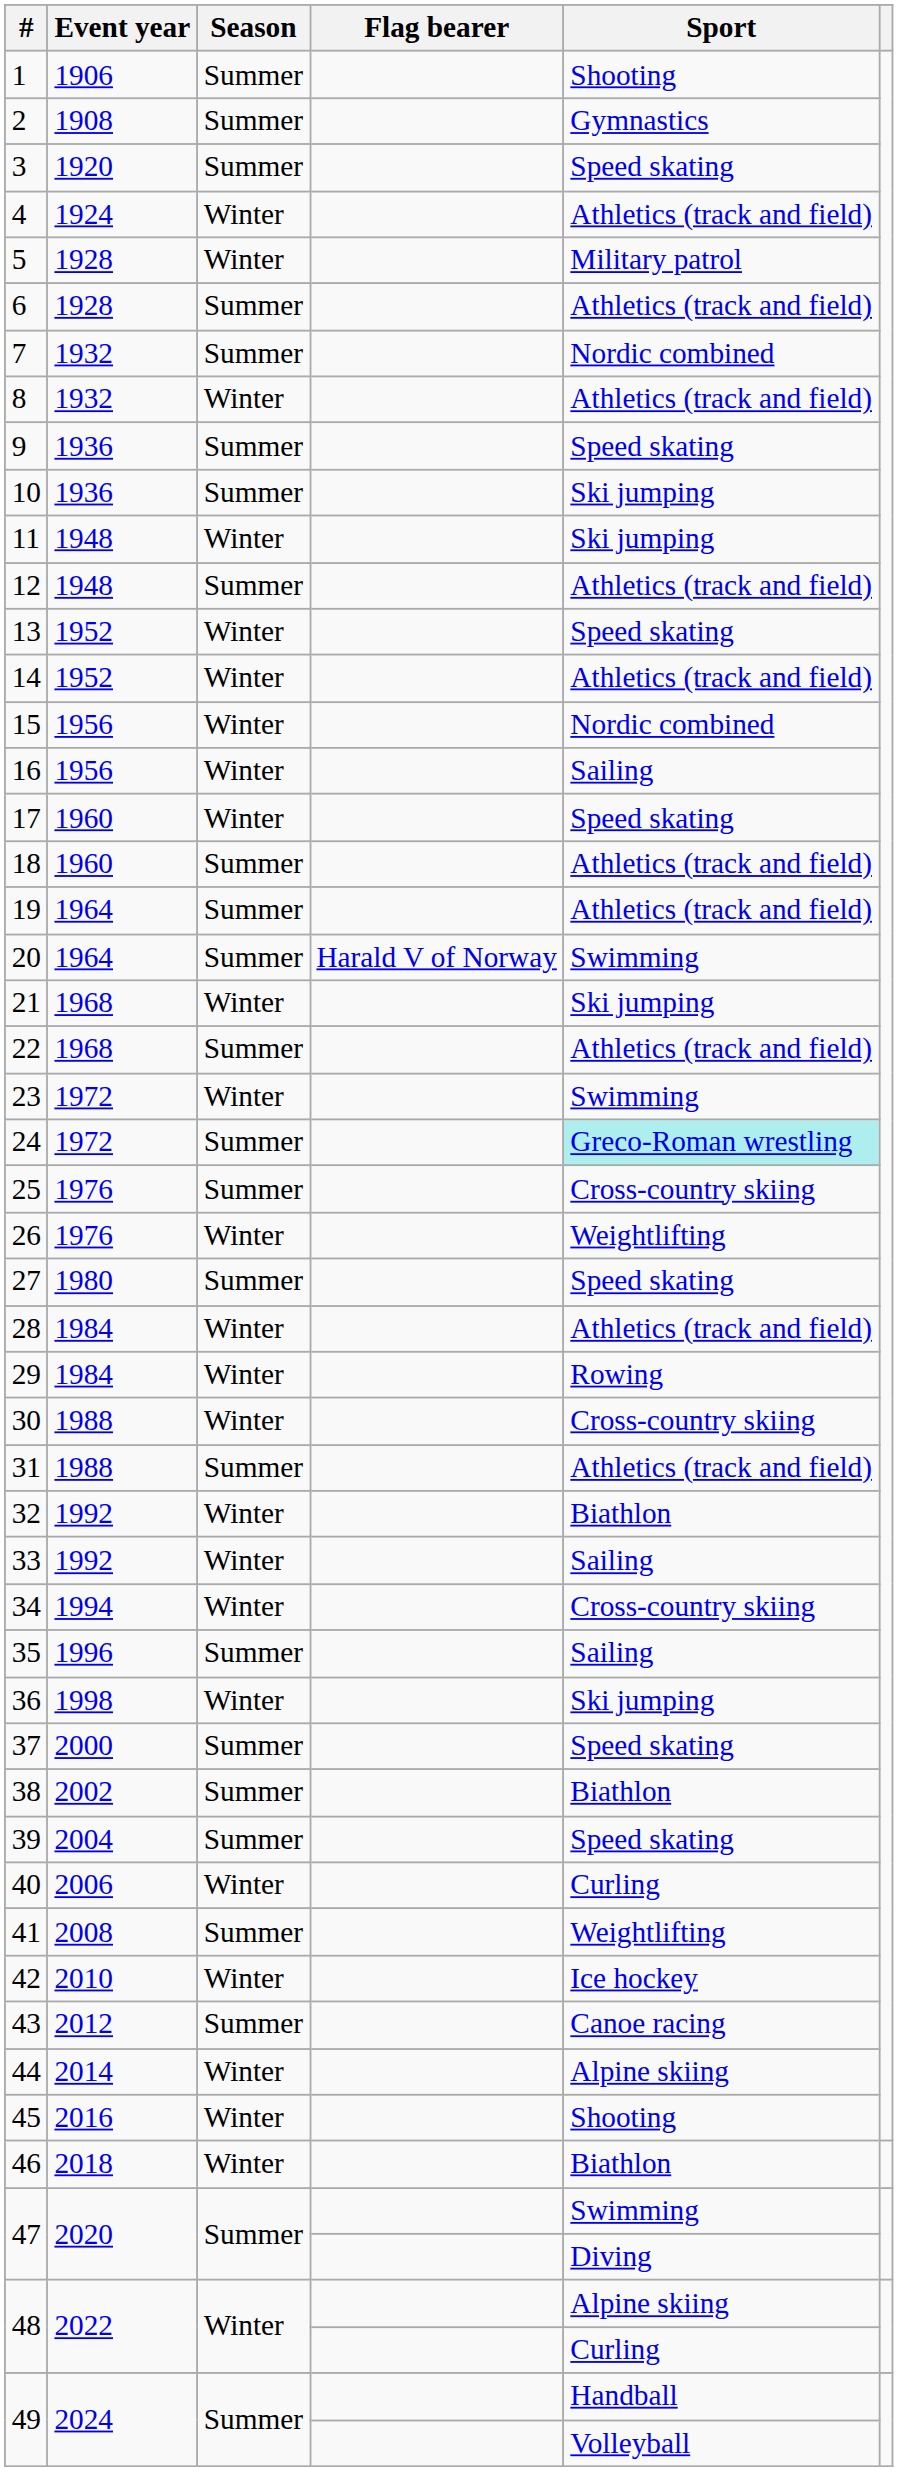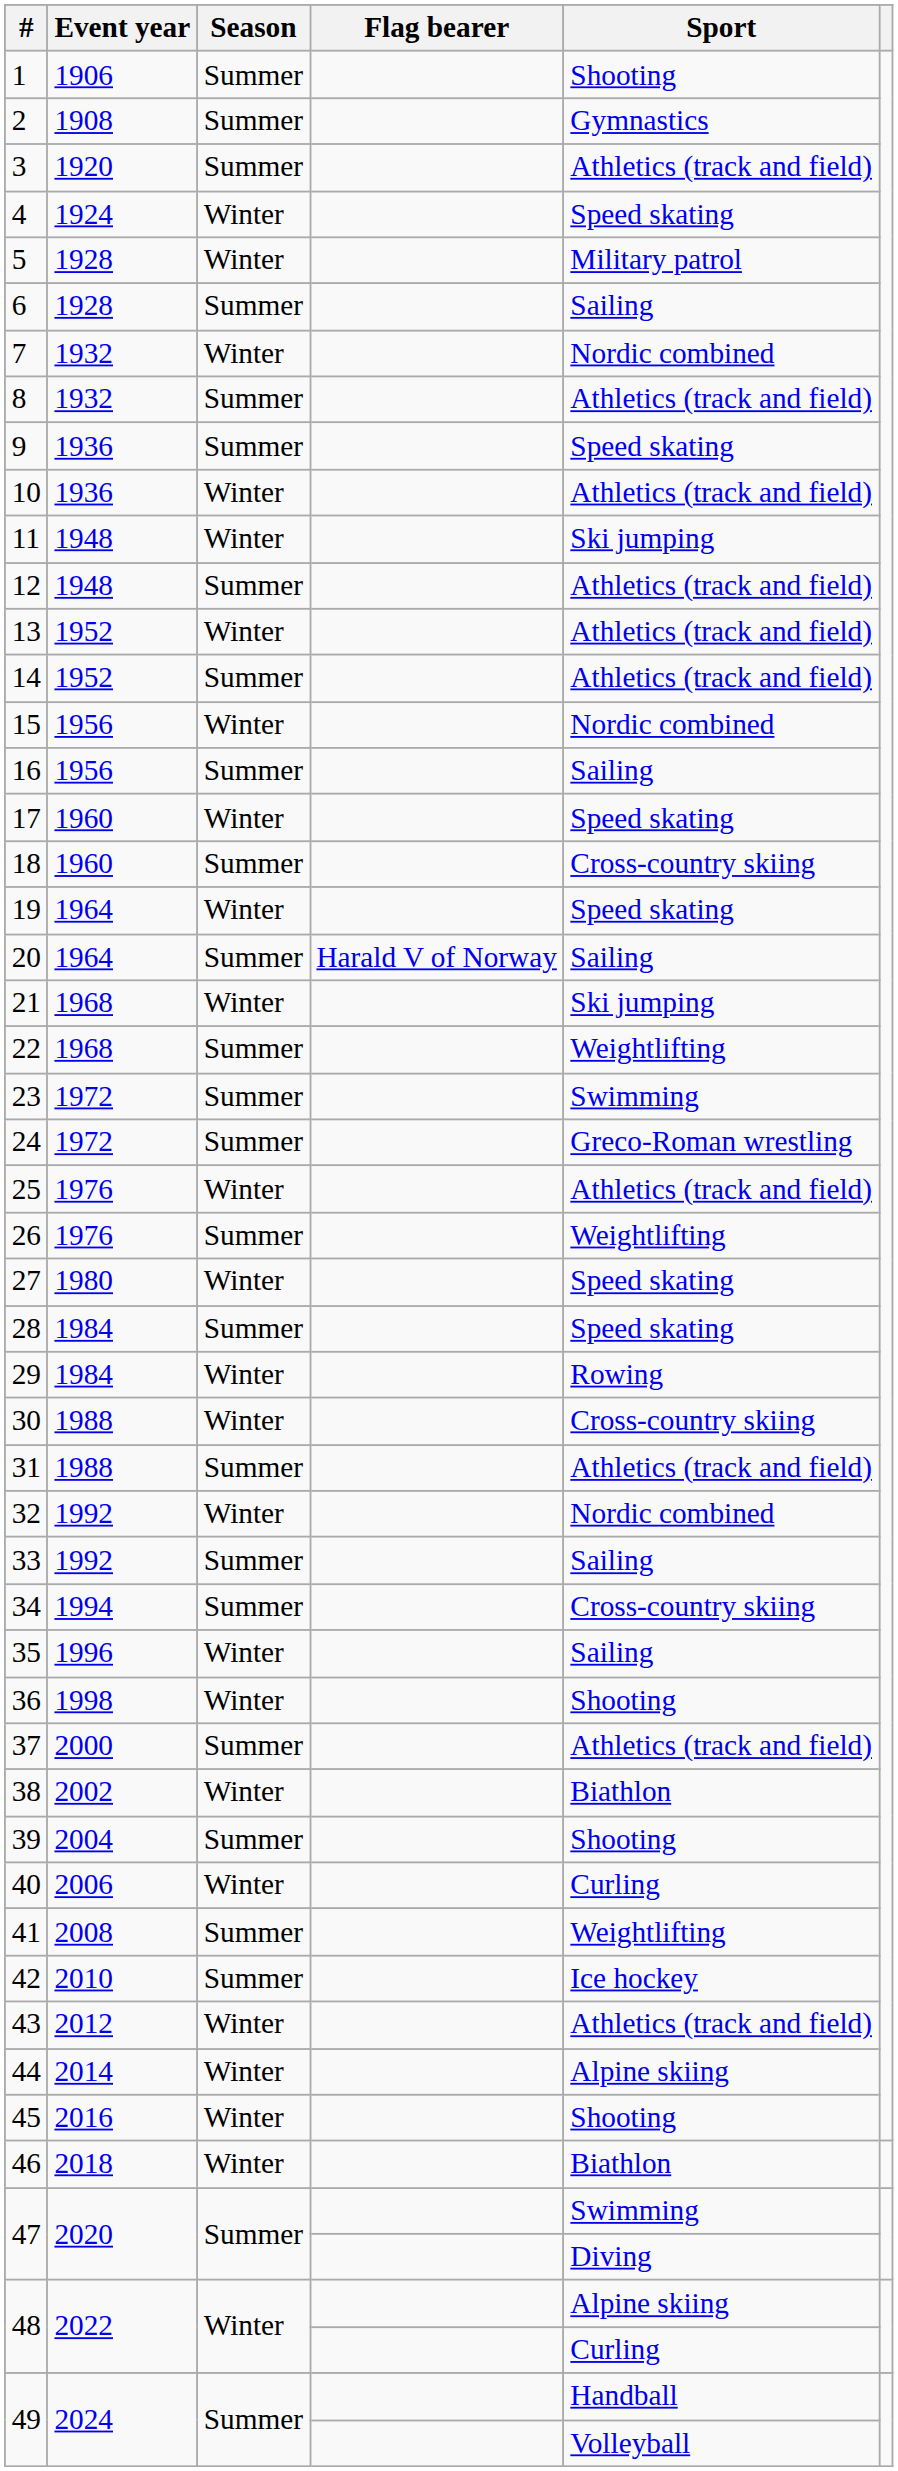3 | Sport: Speed skating -> Athletics (track and field)
4 | Sport: Athletics (track and field) -> Speed skating
6 | Sport: Athletics (track and field) -> Sailing
7 | Season: Summer -> Winter
8 | Season: Winter -> Summer
10 | Season: Summer -> Winter
10 | Sport: Ski jumping -> Athletics (track and field)
13 | Sport: Speed skating -> Athletics (track and field)
14 | Season: Winter -> Summer
16 | Season: Winter -> Summer
18 | Sport: Athletics (track and field) -> Cross-country skiing
19 | Season: Summer -> Winter
19 | Sport: Athletics (track and field) -> Speed skating
20 | Sport: Swimming -> Sailing
22 | Sport: Athletics (track and field) -> Weightlifting
23 | Season: Winter -> Summer
24 | Sport: paleturquoise background -> no background
25 | Season: Summer -> Winter
25 | Sport: Cross-country skiing -> Athletics (track and field)
26 | Season: Winter -> Summer
27 | Season: Summer -> Winter
28 | Season: Winter -> Summer
28 | Sport: Athletics (track and field) -> Speed skating
32 | Sport: Biathlon -> Nordic combined
33 | Season: Winter -> Summer
34 | Season: Winter -> Summer
35 | Season: Summer -> Winter
36 | Sport: Ski jumping -> Shooting
37 | Sport: Speed skating -> Athletics (track and field)
38 | Season: Summer -> Winter
39 | Sport: Speed skating -> Shooting
42 | Season: Winter -> Summer
43 | Season: Summer -> Winter
43 | Sport: Canoe racing -> Athletics (track and field)
